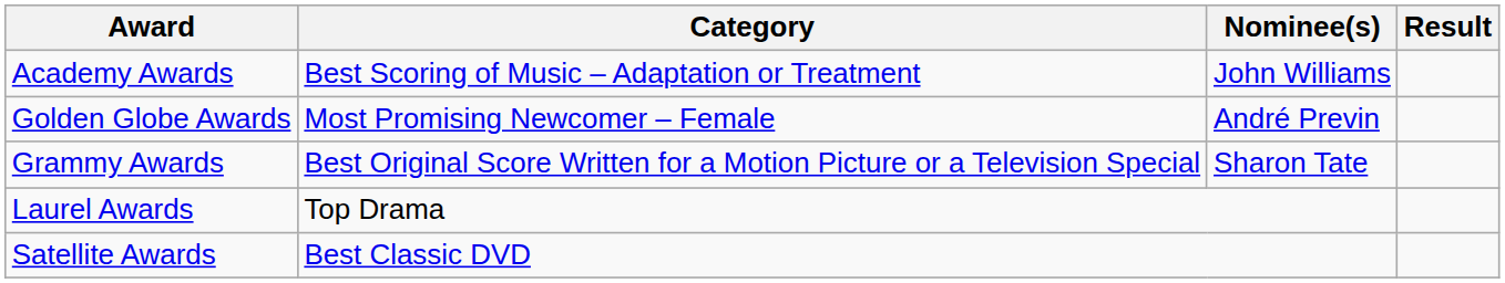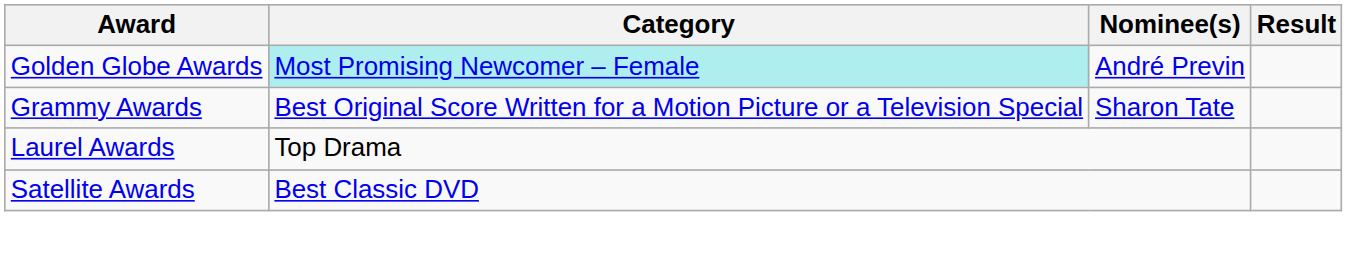- row: Academy Awards | Best Scoring of Music – Adaptation or Treatment | John Williams
Golden Globe Awards | Category: no background -> paleturquoise background
